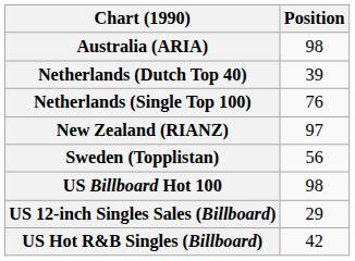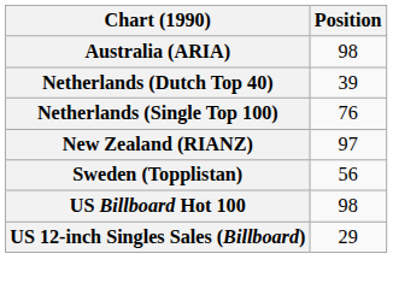- row: US Hot R&B Singles (Billboard) | 42
